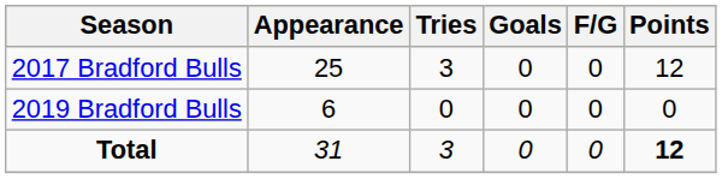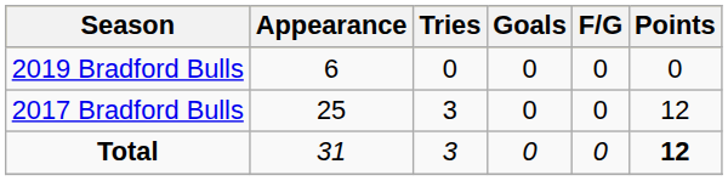rows swapped: 2017 Bradford Bulls <-> 2019 Bradford Bulls
